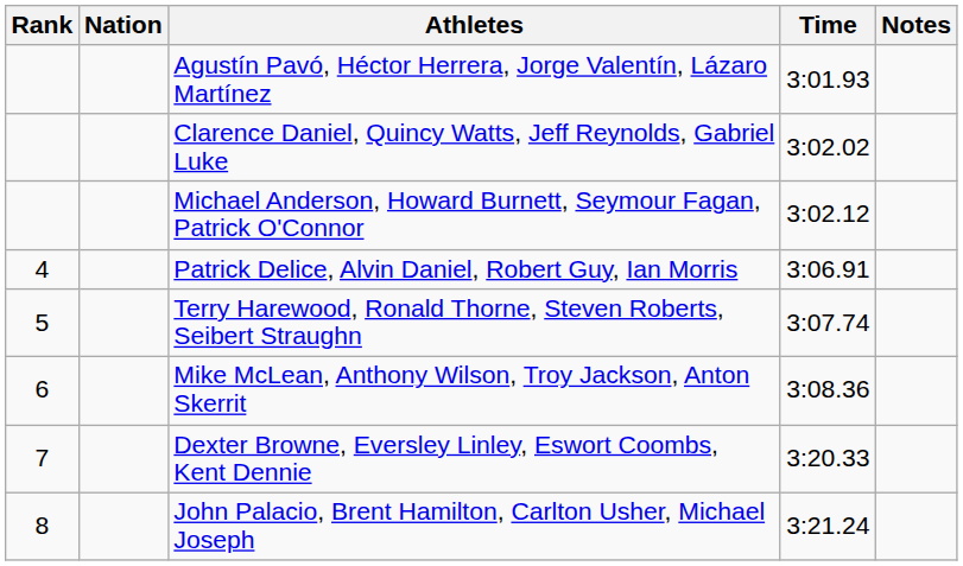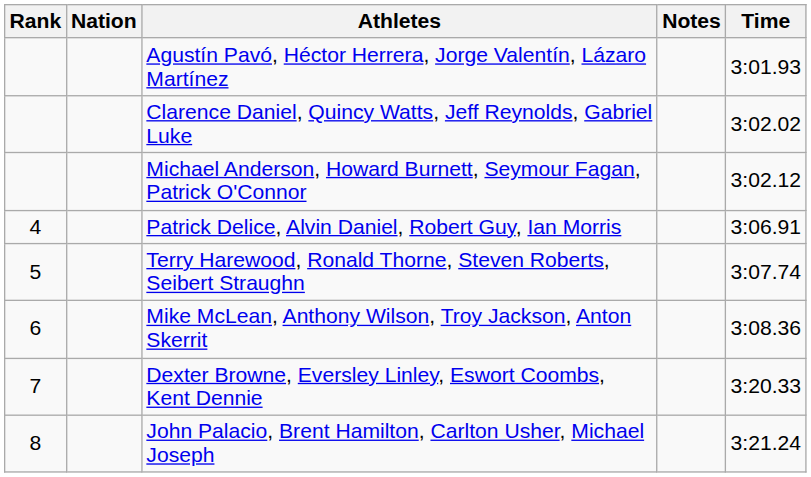columns swapped: Time <-> Notes
